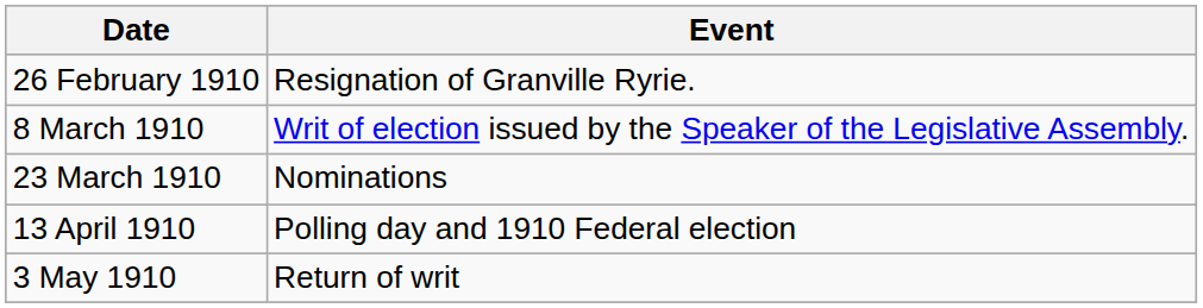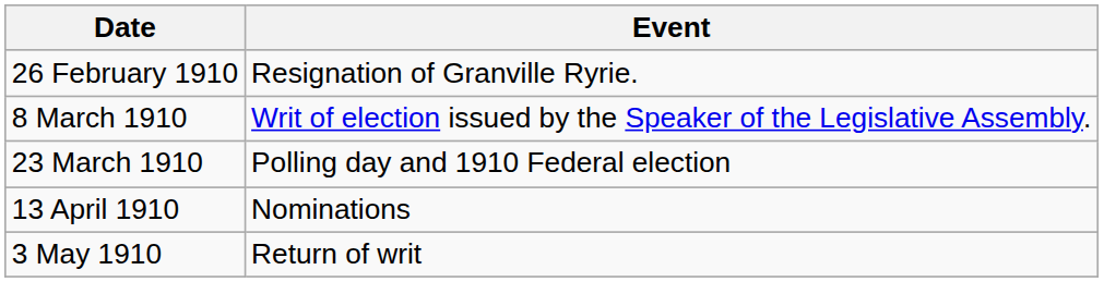23 March 1910 | Event: Nominations -> Polling day and 1910 Federal election
13 April 1910 | Event: Polling day and 1910 Federal election -> Nominations
